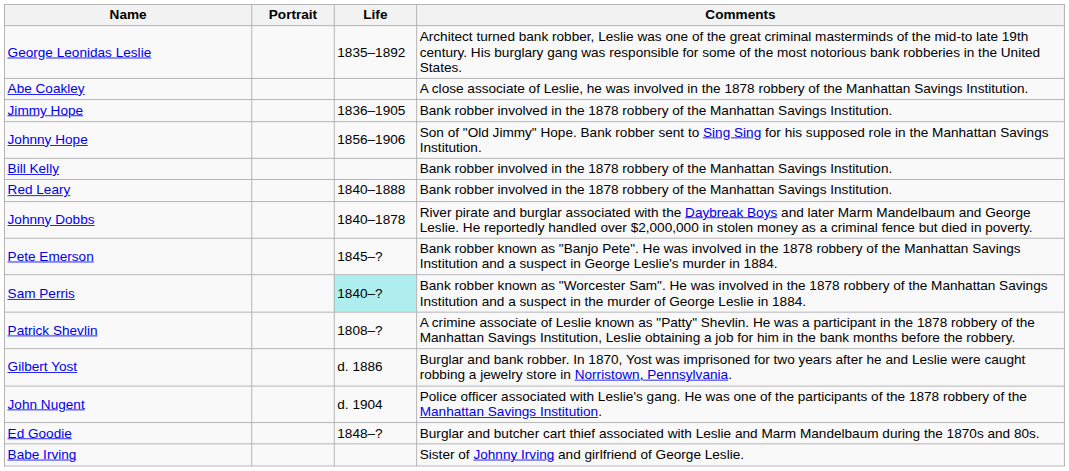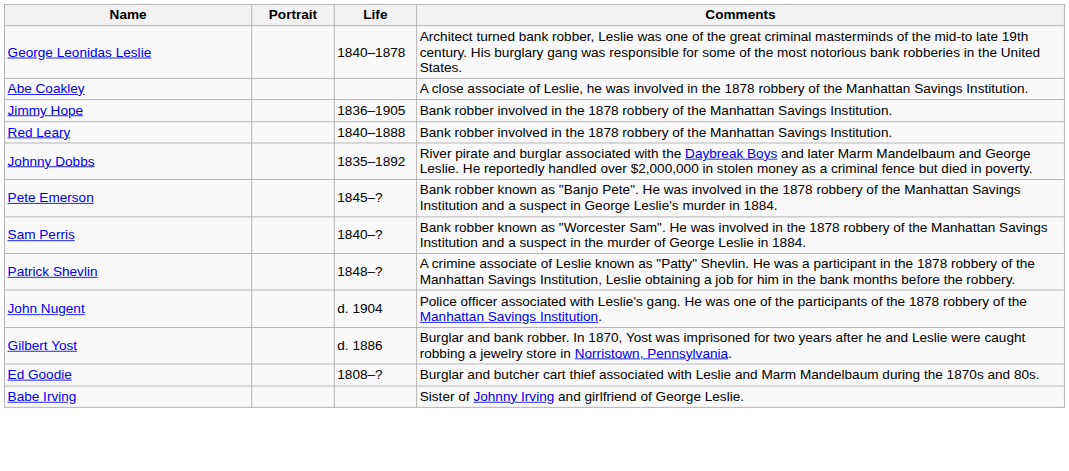George Leonidas Leslie | Life: 1835–1892 -> 1840–1878
- row: Johnny Hope | 1856–1906 | Son of "Old Jimmy" Hope. Bank robber sent to Sing Sing for his supposed role in the Manhattan Savings Institution.
- row: Bill Kelly | Bank robber involved in the 1878 robbery of the Manhattan Savings Institution.
Johnny Dobbs | Life: 1840–1878 -> 1835–1892
Sam Perris | Life: paleturquoise background -> no background
Patrick Shevlin | Life: 1808–? -> 1848–?
rows swapped: Gilbert Yost <-> John Nugent
Ed Goodie | Life: 1848–? -> 1808–?
